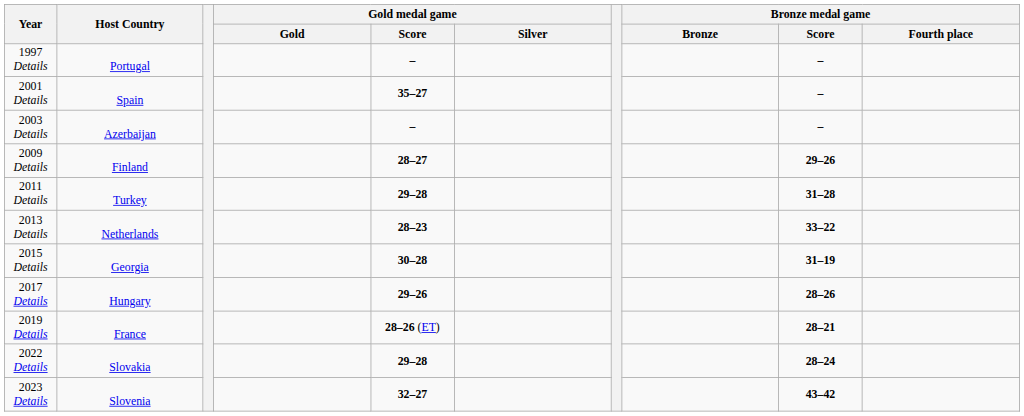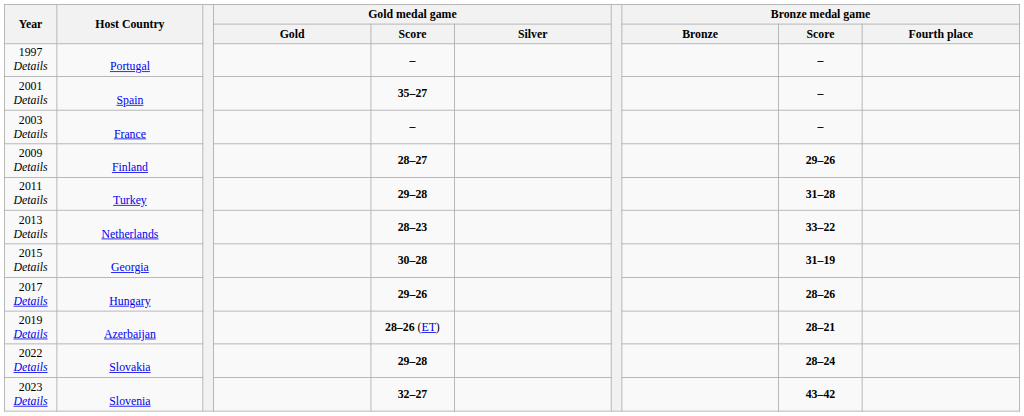2003 Details | Host Country: Azerbaijan -> France
2019 Details | Host Country: France -> Azerbaijan
